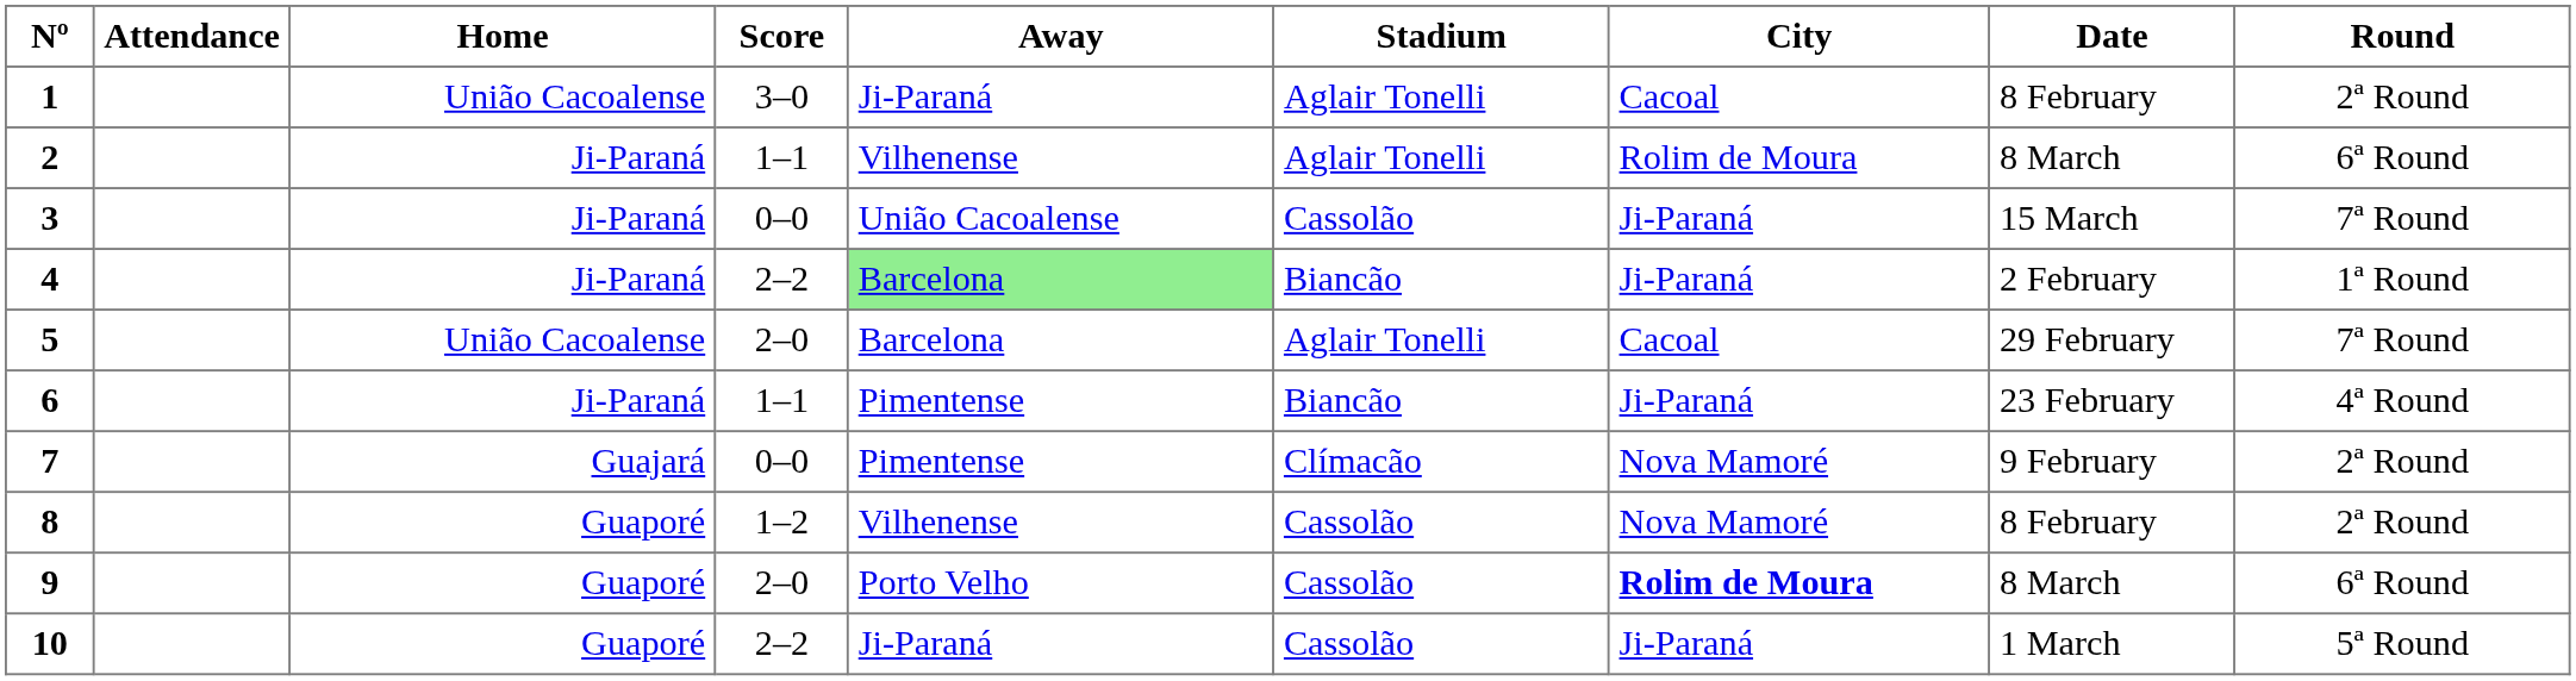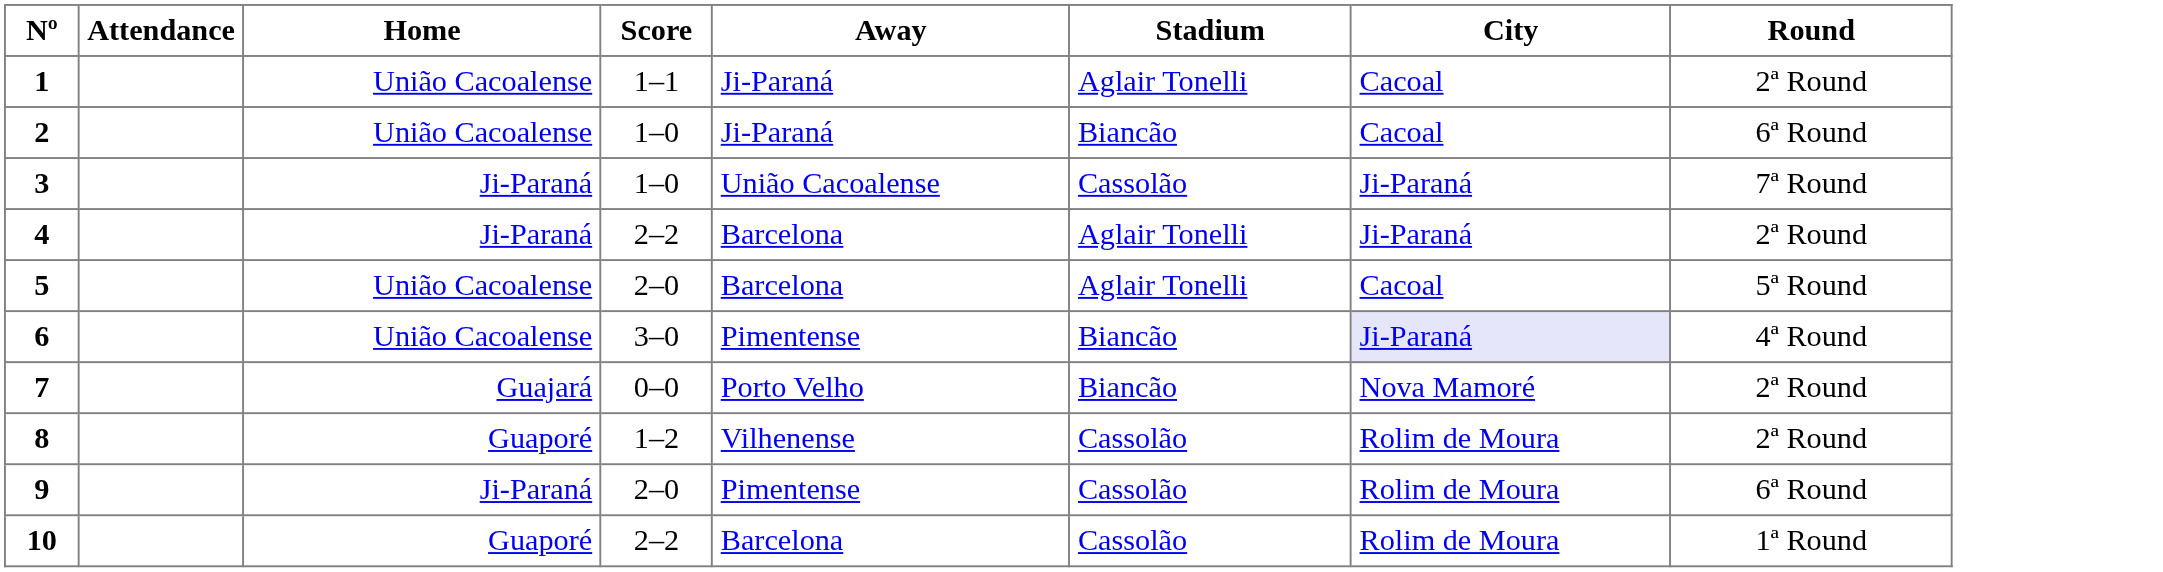- column: Date | 8 February | 8 March | 15 March | 2 February | 29 February | 23 February | 9 February | 8 February | 8 March | 1 March
1 | Score: 3–0 -> 1–1
2 | Home: Ji-Paraná -> União Cacoalense
2 | Score: 1–1 -> 1–0
2 | Away: Vilhenense -> Ji-Paraná
2 | Stadium: Aglair Tonelli -> Biancão
2 | City: Rolim de Moura -> Cacoal
3 | Score: 0–0 -> 1–0
4 | Away: lightgreen background -> no background
4 | Stadium: Biancão -> Aglair Tonelli
4 | Round: 1ª Round -> 2ª Round
5 | Round: 7ª Round -> 5ª Round
6 | Home: Ji-Paraná -> União Cacoalense
6 | Score: 1–1 -> 3–0
6 | City: no background -> lavender background
7 | Away: Pimentense -> Porto Velho
7 | Stadium: Clímacão -> Biancão
8 | City: Nova Mamoré -> Rolim de Moura
9 | Home: Guaporé -> Ji-Paraná
9 | Away: Porto Velho -> Pimentense
9 | City: bold -> normal
10 | Away: Ji-Paraná -> Barcelona
10 | City: Ji-Paraná -> Rolim de Moura
10 | Round: 5ª Round -> 1ª Round
